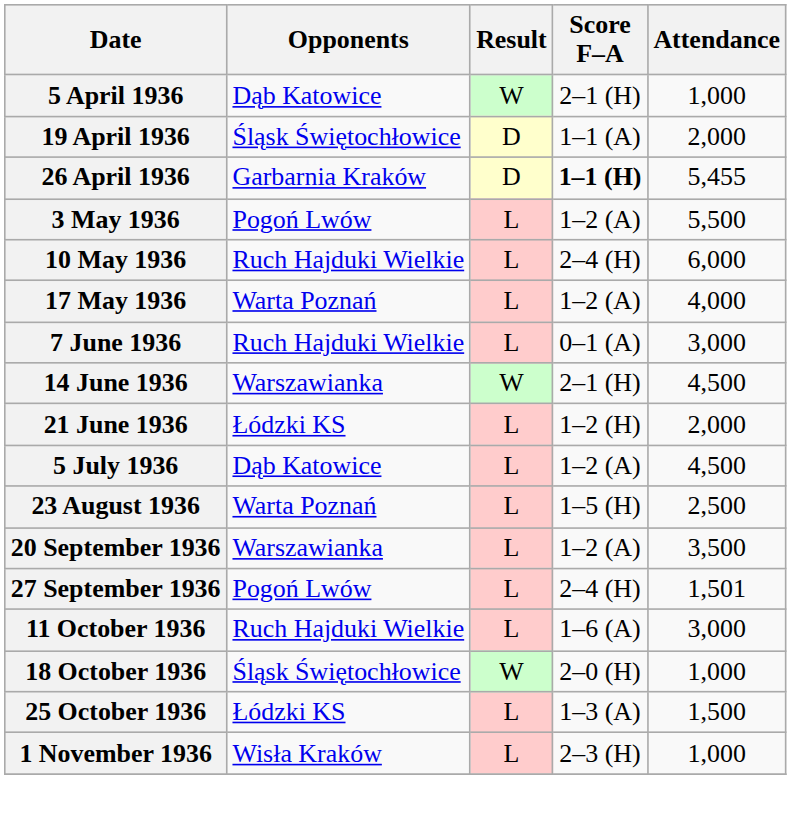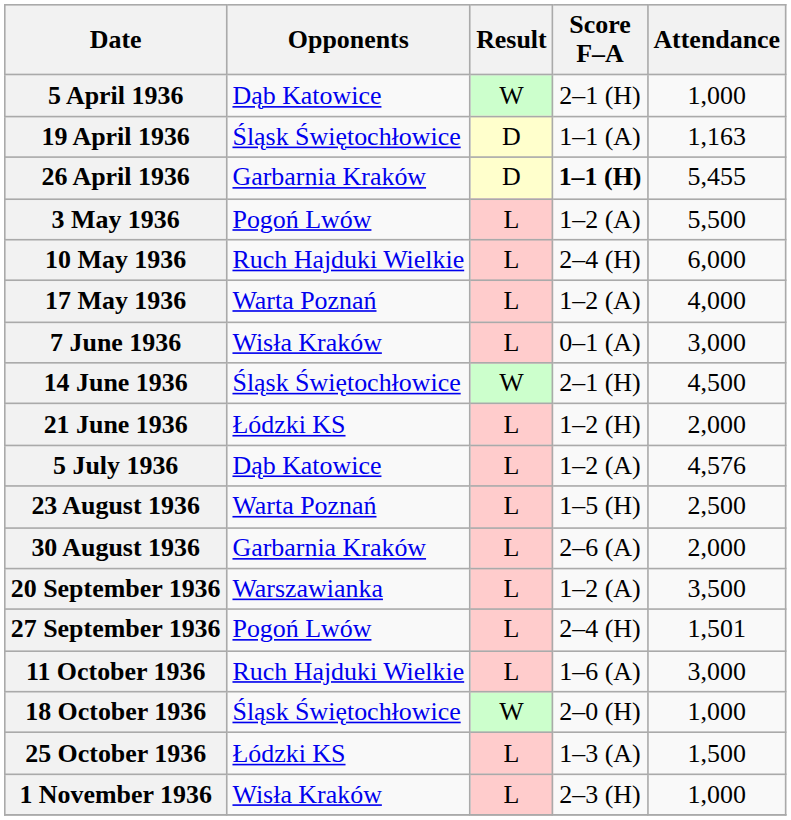19 April 1936 | Attendance: 2,000 -> 1,163
7 June 1936 | Opponents: Ruch Hajduki Wielkie -> Wisła Kraków
14 June 1936 | Opponents: Warszawianka -> Śląsk Świętochłowice
5 July 1936 | Attendance: 4,500 -> 4,576
+ row: 30 August 1936 | Garbarnia Kraków | L | 2–6 (A) | 2,000
